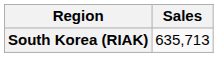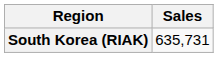South Korea (RIAK) | Sales: 635,713 -> 635,731
